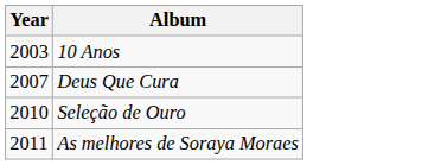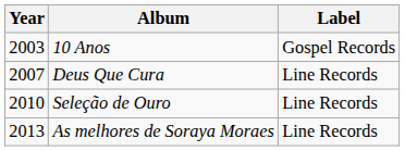+ column: Label | Gospel Records | Line Records | Line Records | Line Records
As melhores de Soraya Moraes | Year: 2011 -> 2013
